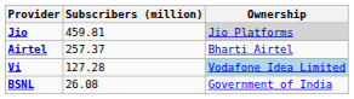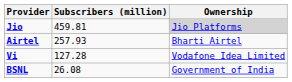Airtel | Subscribers (million): 257.37 -> 257.93
Vi | Ownership: lightblue background -> no background
